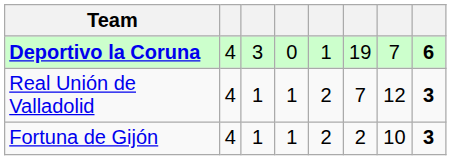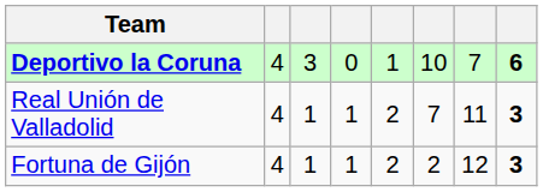Deportivo la Coruna | column 6: 19 -> 10
Real Unión de Valladolid | column 7: 12 -> 11
Fortuna de Gijón | column 7: 10 -> 12
